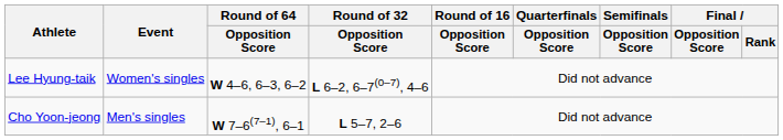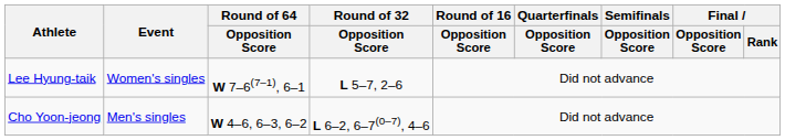Lee Hyung-taik | Round of 64 / Opposition Score: W 4–6, 6–3, 6–2 -> W 7–6(7–1), 6–1
Lee Hyung-taik | Round of 32 / Opposition Score: L 6–2, 6–7(0–7), 4–6 -> L 5–7, 2–6
Cho Yoon-jeong | Round of 64 / Opposition Score: W 7–6(7–1), 6–1 -> W 4–6, 6–3, 6–2
Cho Yoon-jeong | Round of 32 / Opposition Score: L 5–7, 2–6 -> L 6–2, 6–7(0–7), 4–6
